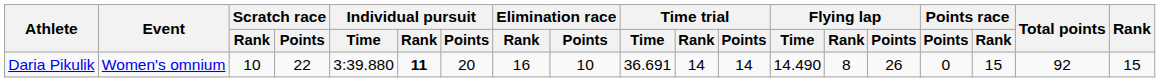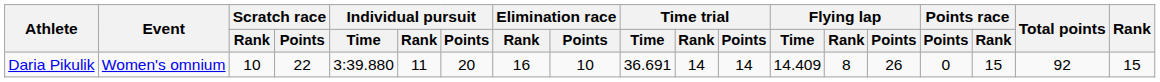Daria Pikulik | Individual pursuit / Rank: bold -> normal
Daria Pikulik | Flying lap / Time: 14.490 -> 14.409
